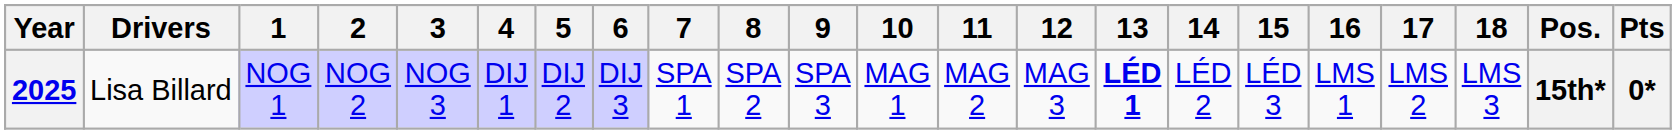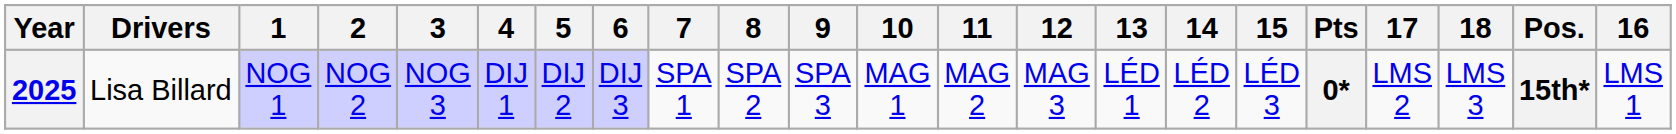columns swapped: 16 <-> Pts
2025 | 13: bold -> normal
